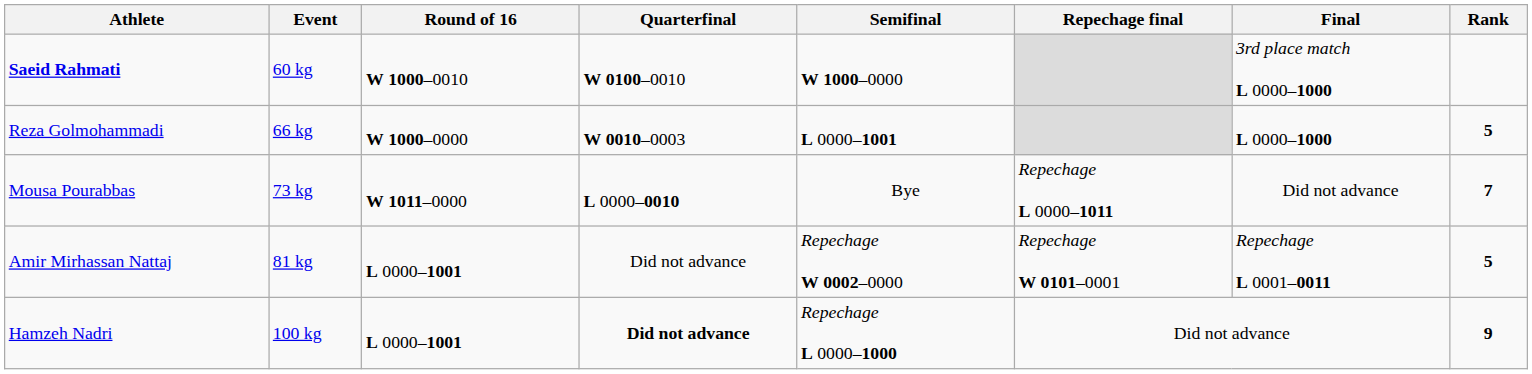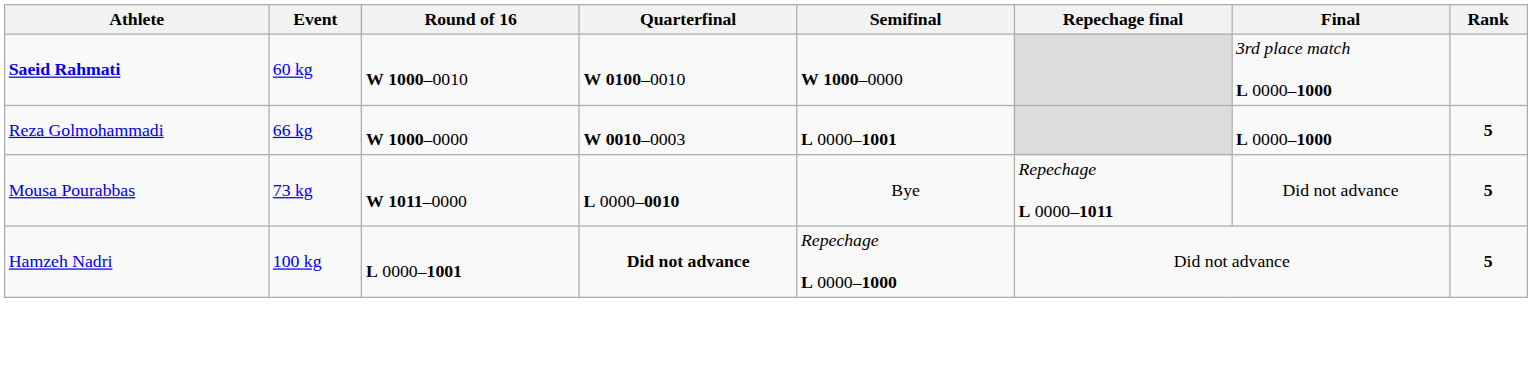Mousa Pourabbas | Rank: 7 -> 5
- row: Amir Mirhassan Nattaj | 81 kg | L 0000–1001 | Did not advance | Repechage W 0002–0000 | Repechage W 0101–0001 | Repechage L 0001–0011 | 5
Hamzeh Nadri | Rank: 9 -> 5
